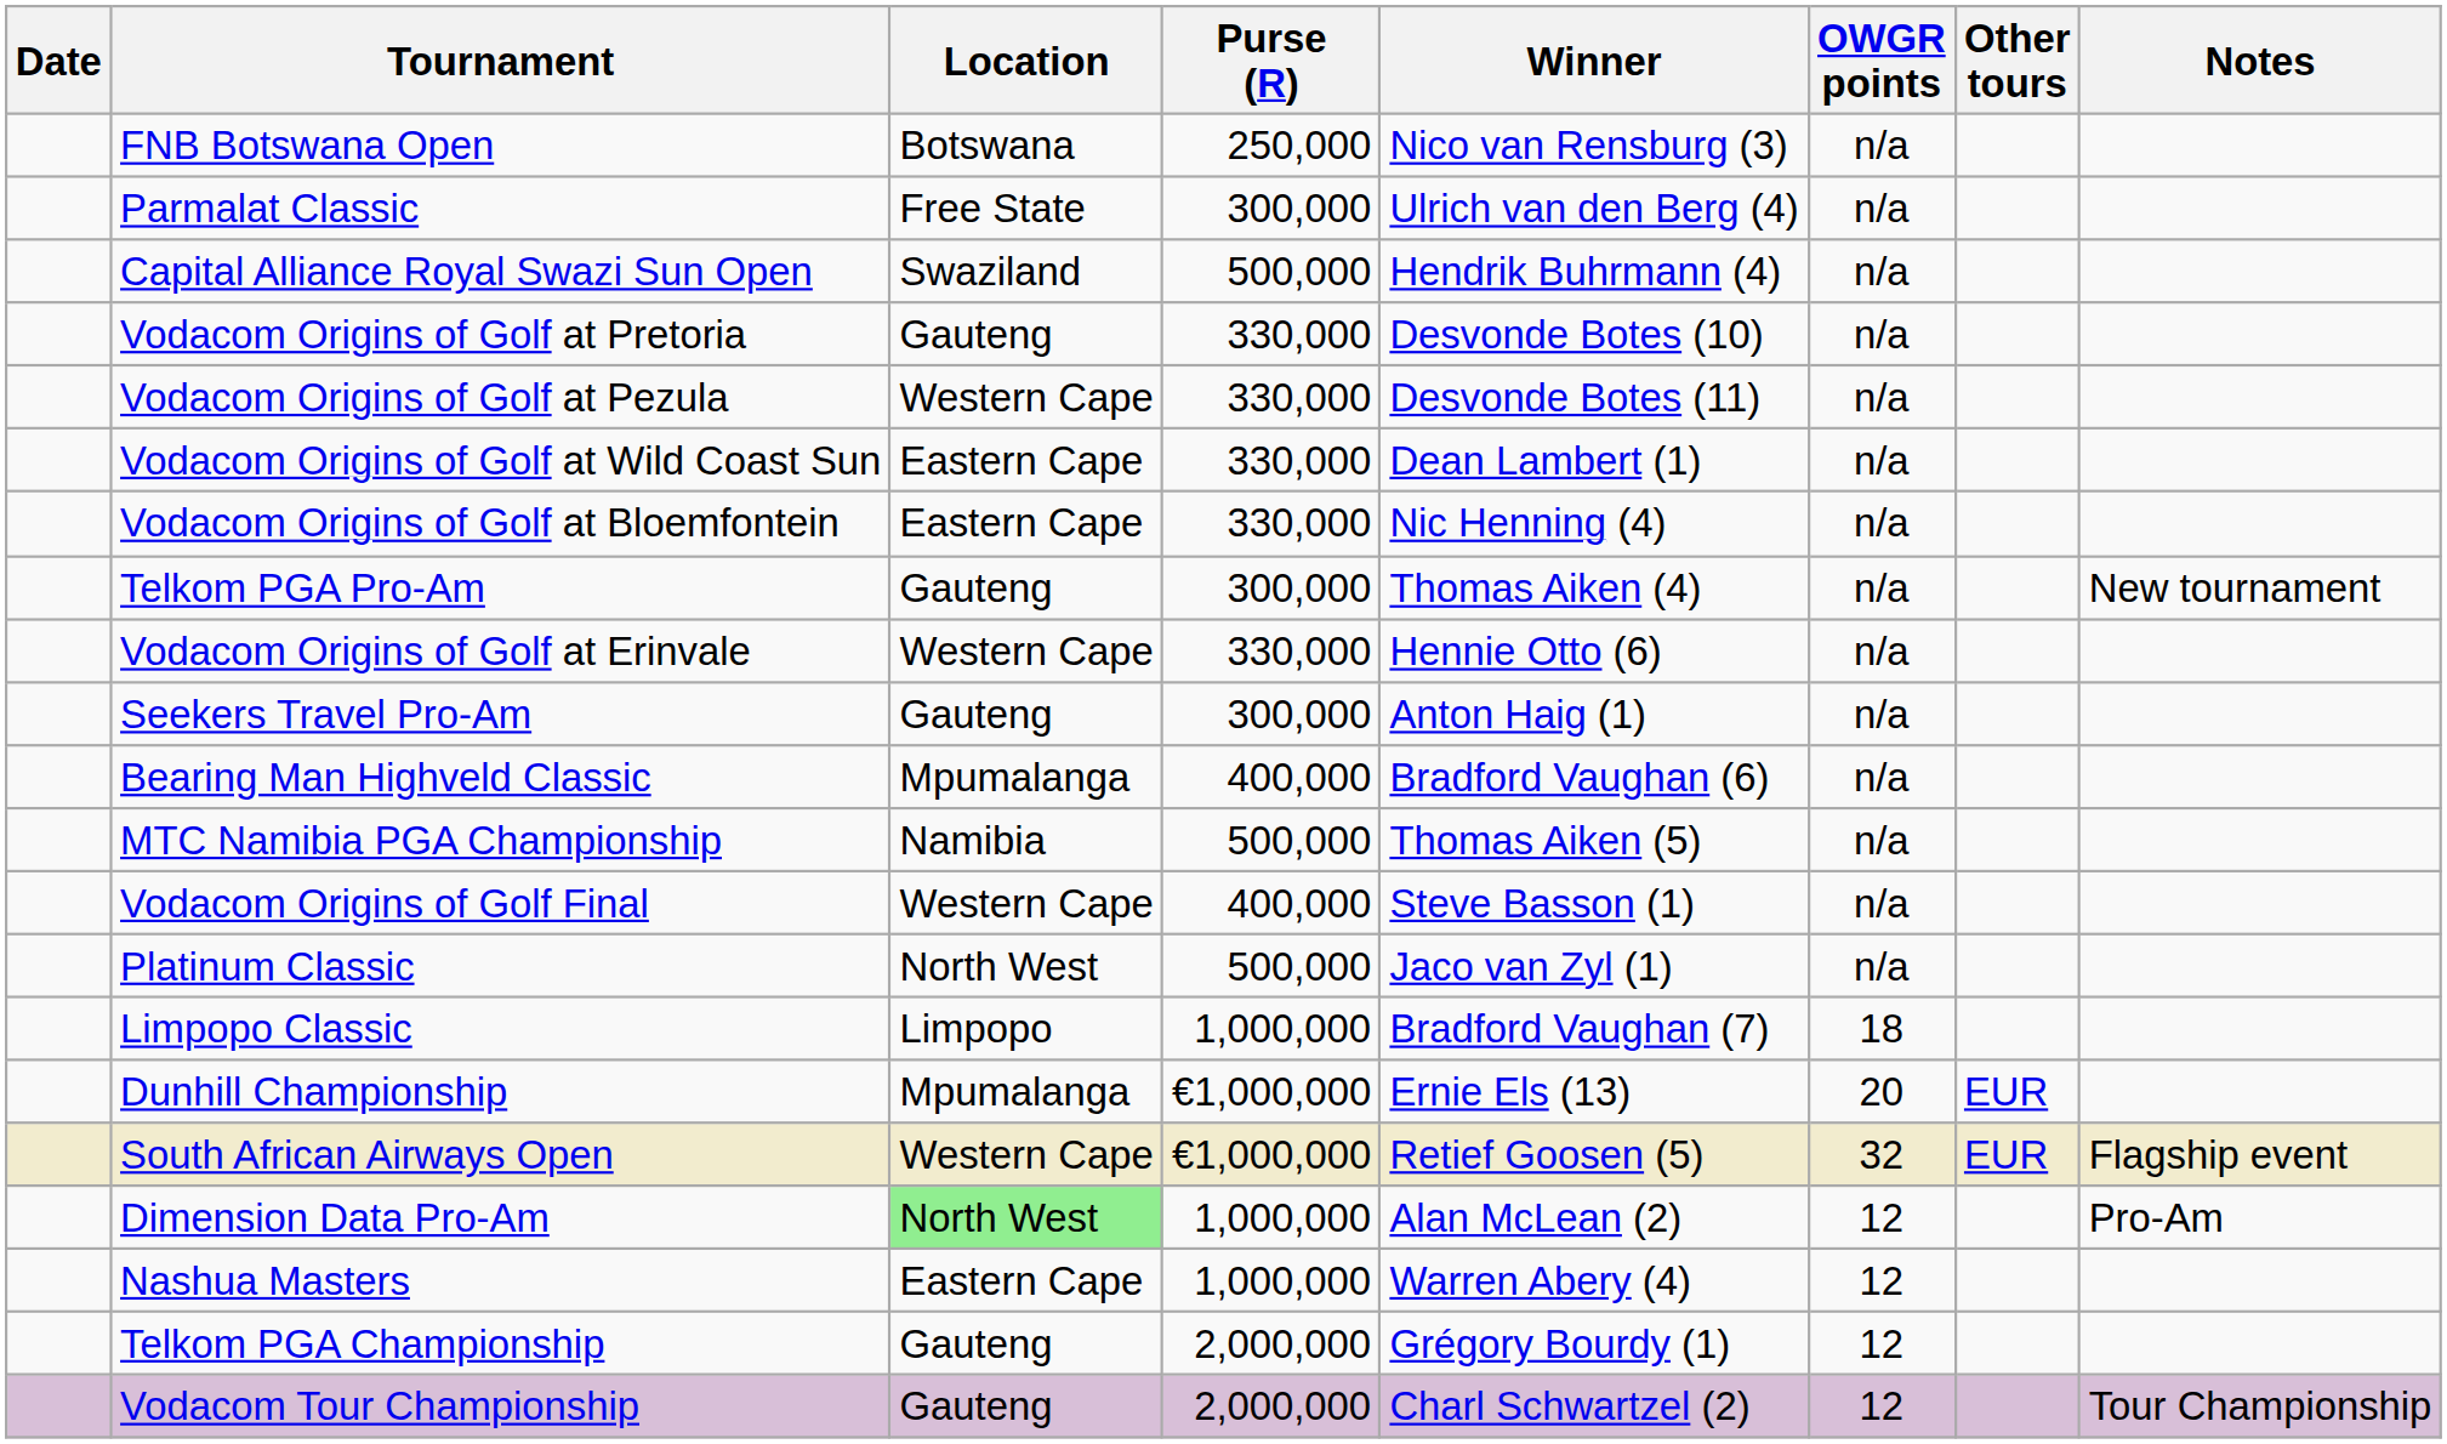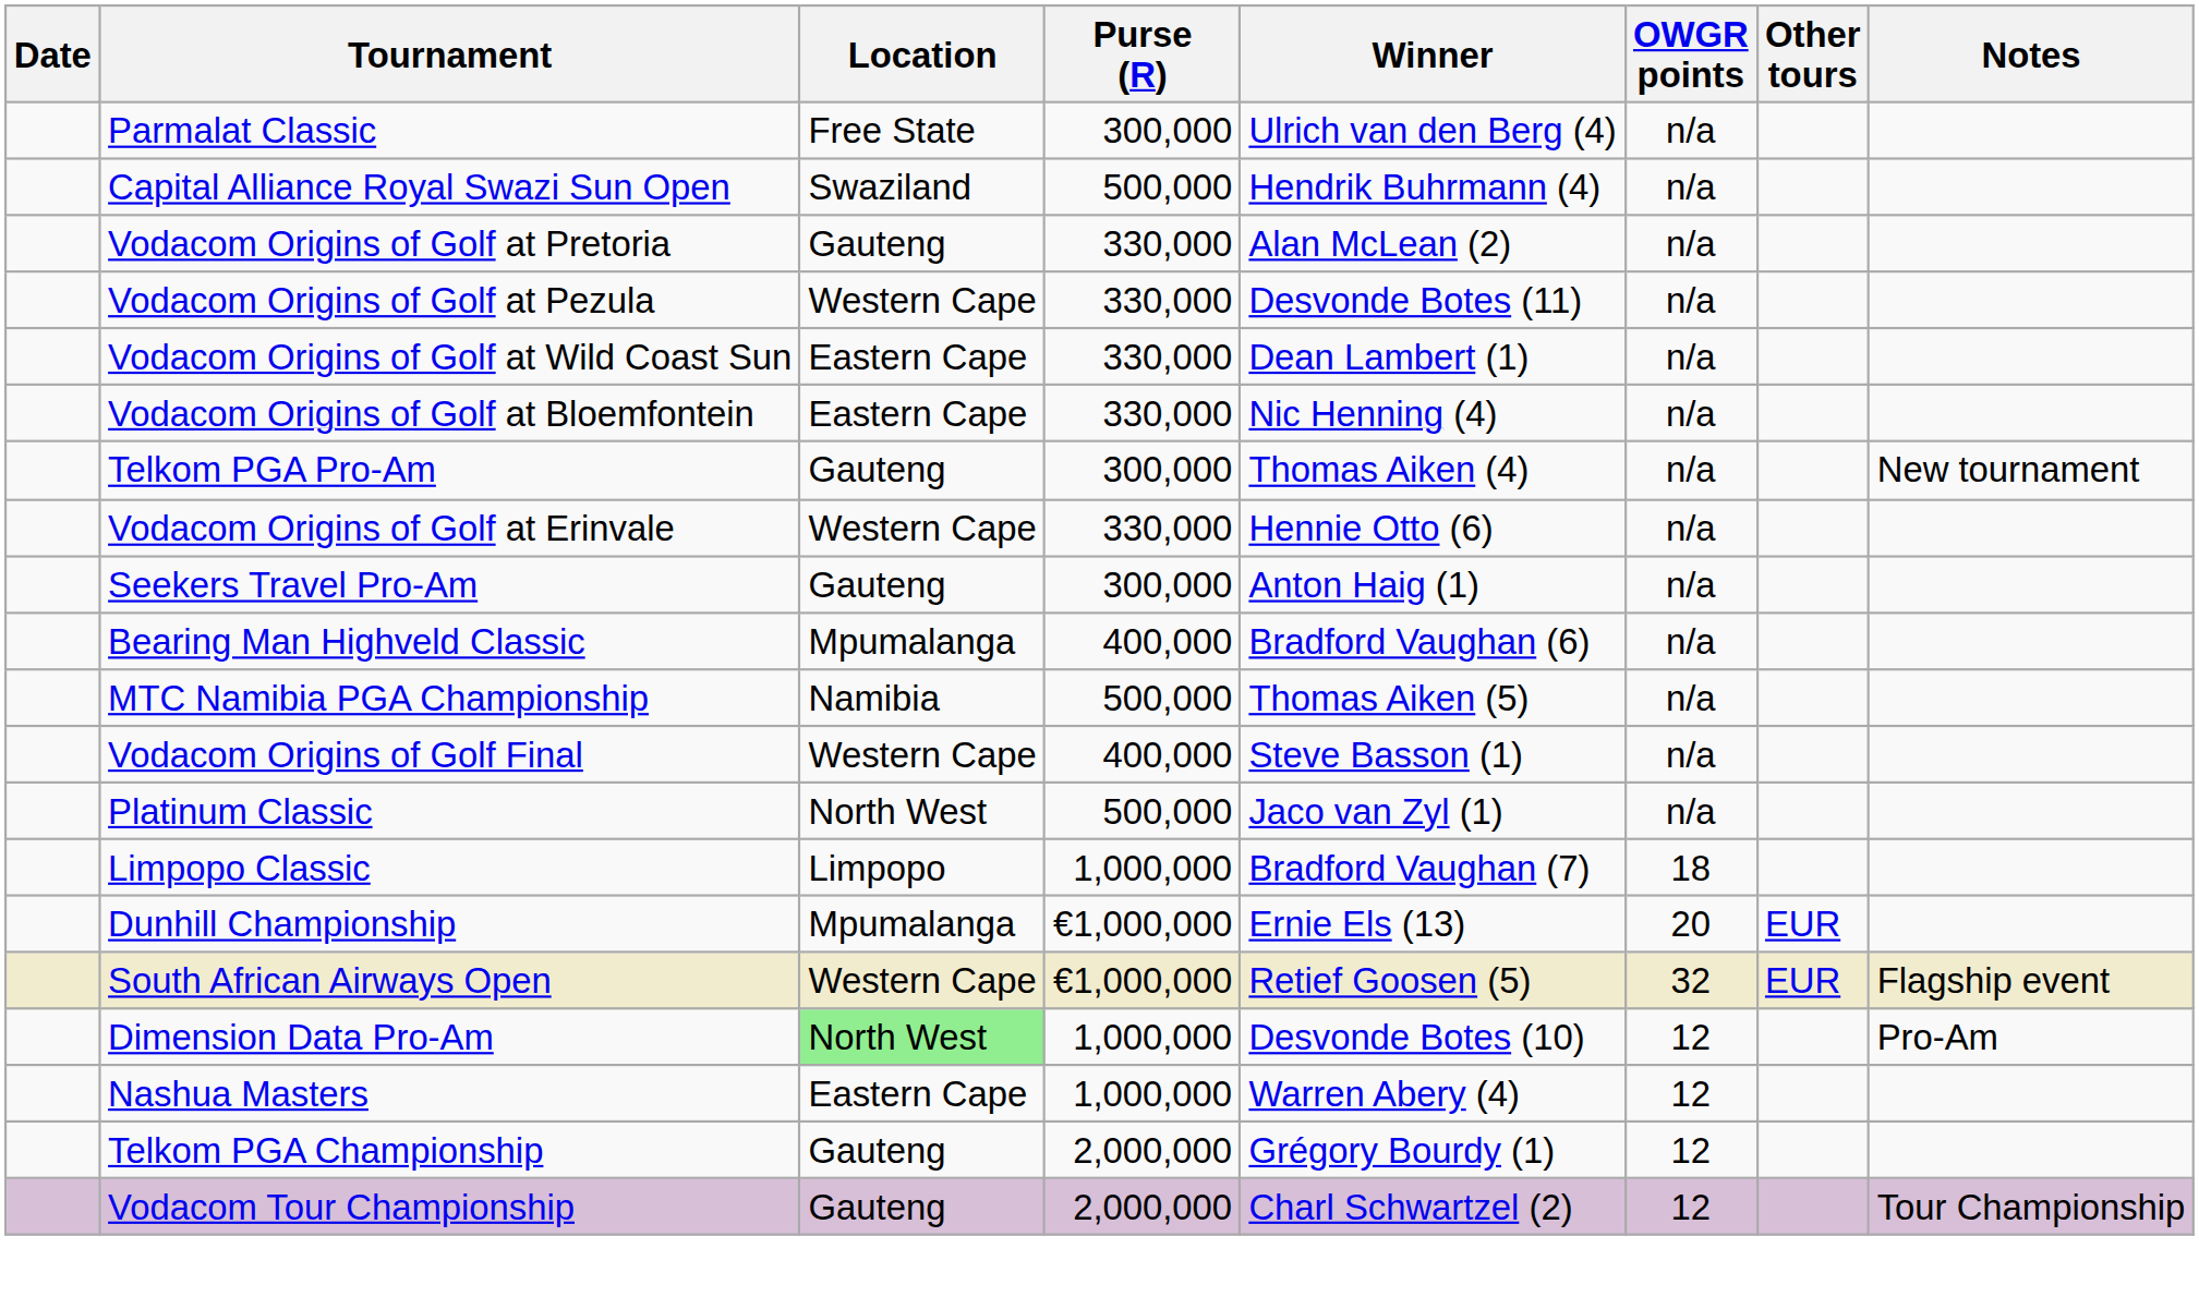- row: FNB Botswana Open | Botswana | 250,000 | Nico van Rensburg (3) | n/a
Vodacom Origins of Golf at Pretoria | Winner: Desvonde Botes (10) -> Alan McLean (2)
Dimension Data Pro-Am | Winner: Alan McLean (2) -> Desvonde Botes (10)
